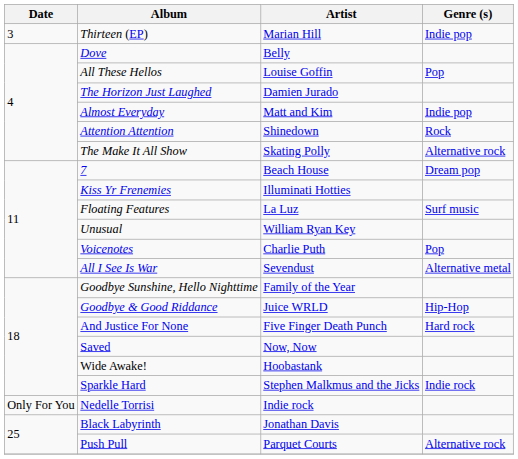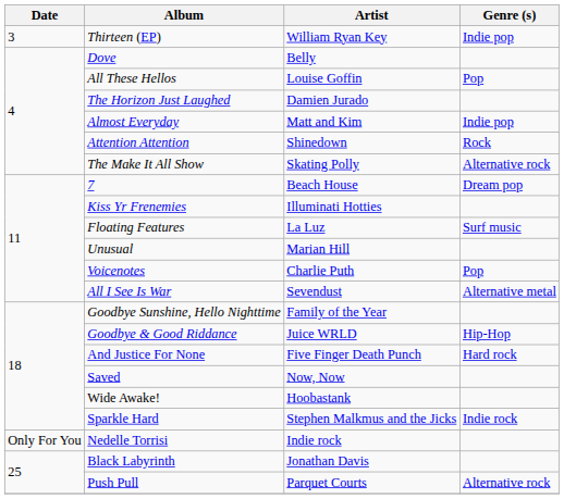Thirteen (EP) | Artist: Marian Hill -> William Ryan Key
Unusual | Artist: William Ryan Key -> Marian Hill
